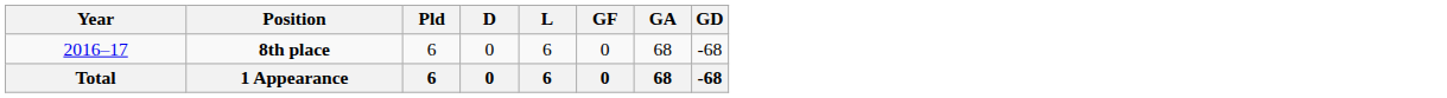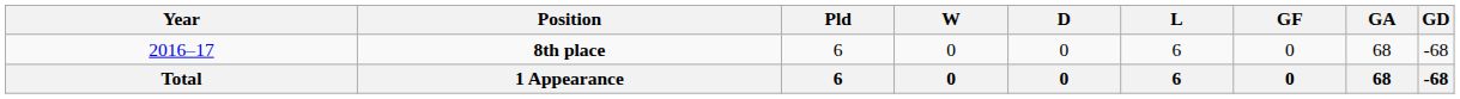+ column: W | 0 | 0
